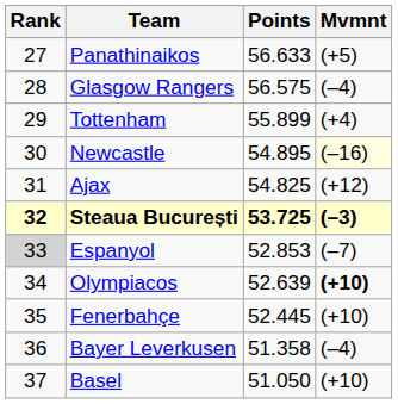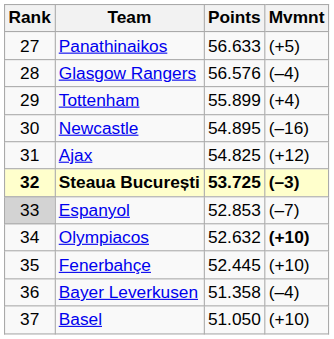Glasgow Rangers | Points: 56.575 -> 56.576
Newcastle | Mvmnt: lightyellow background -> no background
Olympiacos | Points: 52.639 -> 52.632
